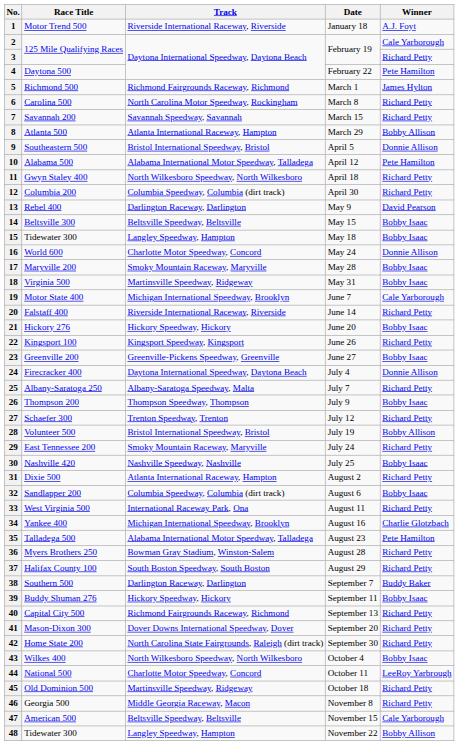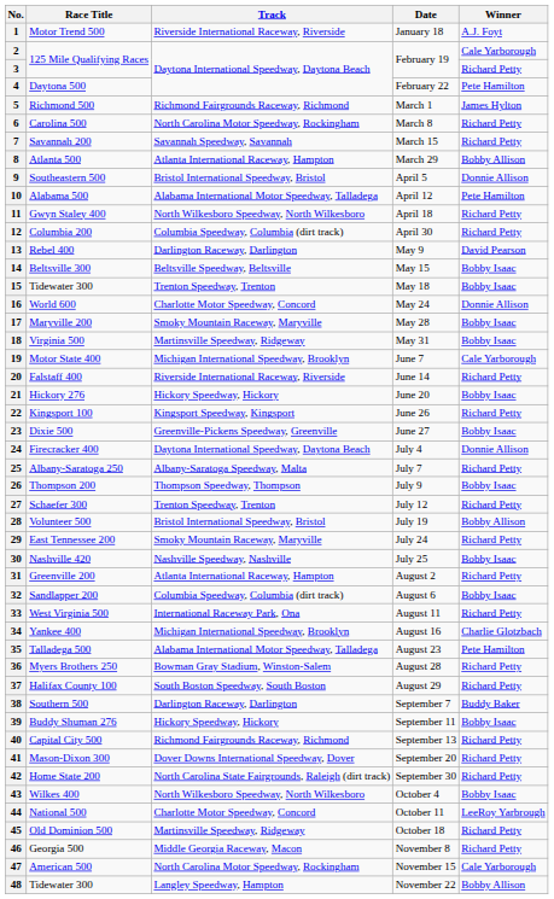15 | Track: Langley Speedway, Hampton -> Trenton Speedway, Trenton
23 | Race Title: Greenville 200 -> Dixie 500
31 | Race Title: Dixie 500 -> Greenville 200
47 | Track: Beltsville Speedway, Beltsville -> North Carolina Motor Speedway, Rockingham
